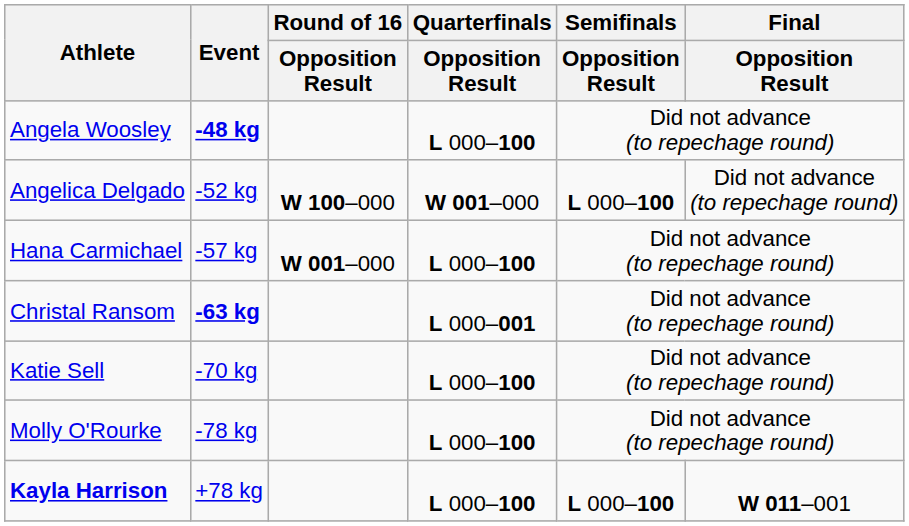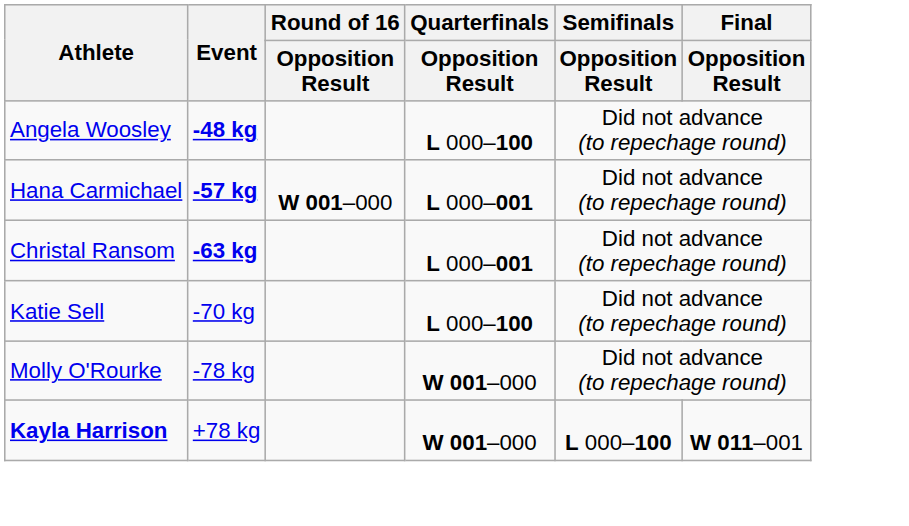- row: Angelica Delgado | -52 kg | W 100–000 | W 001–000 | L 000–100 | Did not advance (to repechage round)
Hana Carmichael | Event: normal -> bold
Hana Carmichael | Quarterfinals / Opposition Result: L 000–100 -> L 000–001
Molly O'Rourke | Quarterfinals / Opposition Result: L 000–100 -> W 001–000
Kayla Harrison | Quarterfinals / Opposition Result: L 000–100 -> W 001–000
